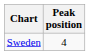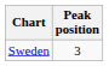Sweden | Peak position: 4 -> 3
